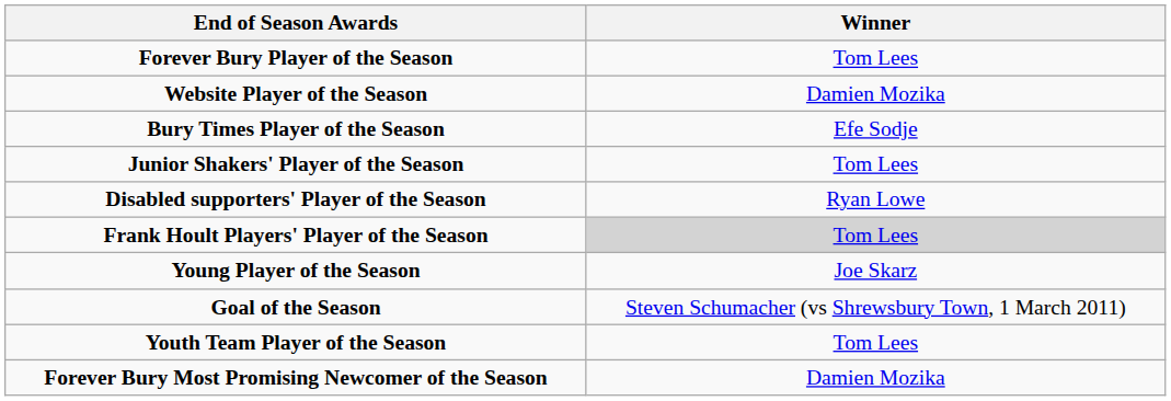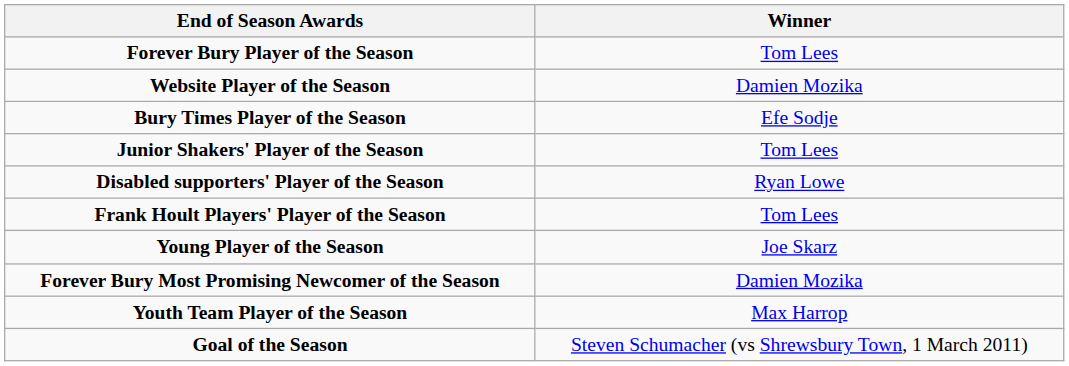Frank Hoult Players' Player of the Season | Winner: lightgrey background -> no background
rows swapped: Forever Bury Most Promising Newcomer of the Season <-> Goal of the Season
Youth Team Player of the Season | Winner: Tom Lees -> Max Harrop
